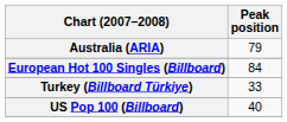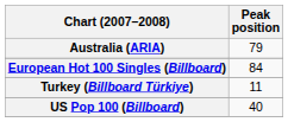Turkey (Billboard Türkiye) | Peak position: 33 -> 11
